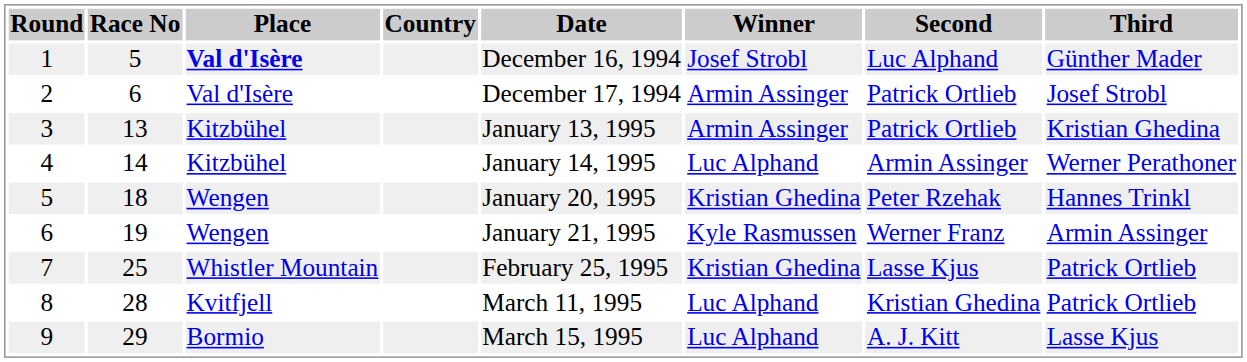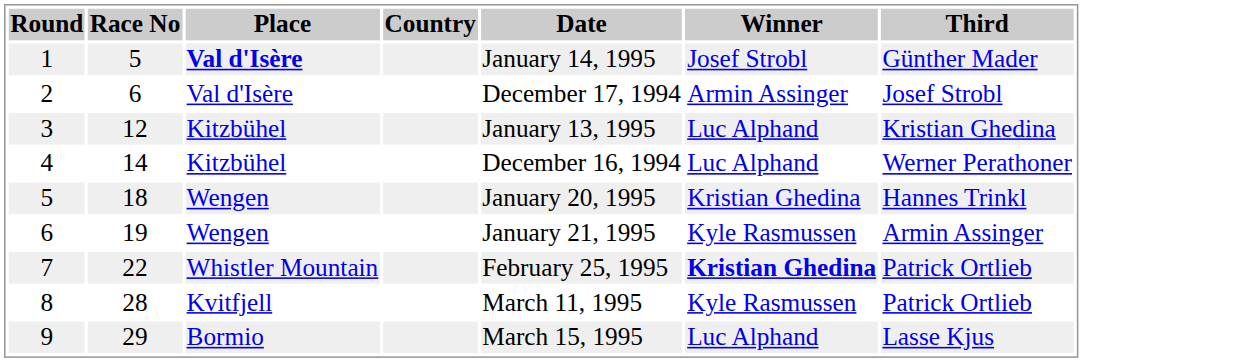- column: Second | Luc Alphand | Patrick Ortlieb | Patrick Ortlieb | Armin Assinger | Peter Rzehak | Werner Franz | Lasse Kjus | Kristian Ghedina | A. J. Kitt
1 | Date: December 16, 1994 -> January 14, 1995
3 | Race No: 13 -> 12
3 | Winner: Armin Assinger -> Luc Alphand
4 | Date: January 14, 1995 -> December 16, 1994
7 | Race No: 25 -> 22
7 | Winner: normal -> bold
8 | Winner: Luc Alphand -> Kyle Rasmussen
